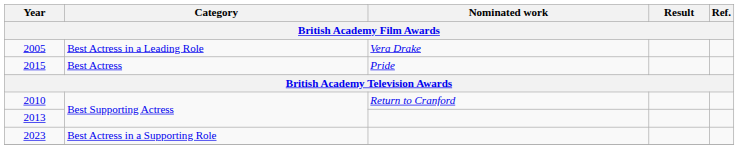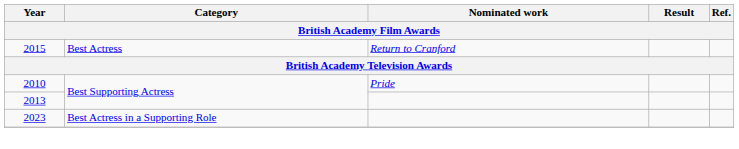- row: 2005 | Best Actress in a Leading Role | Vera Drake
2015 | Nominated work: Pride -> Return to Cranford
2010 | Nominated work: Return to Cranford -> Pride
